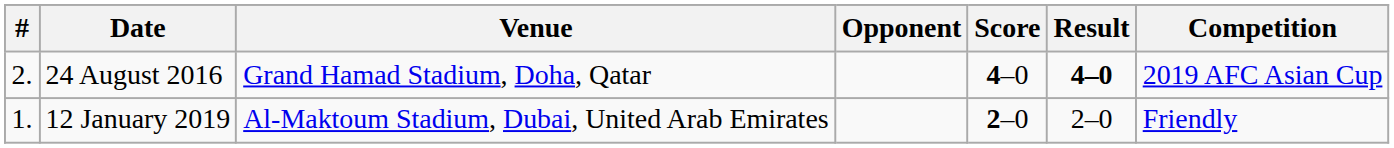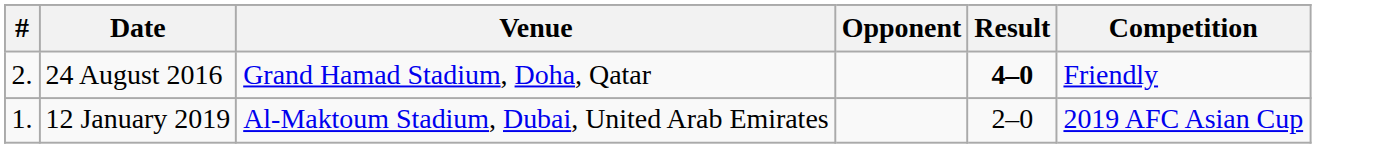- column: Score | 4–0 | 2–0
24 August 2016 | Competition: 2019 AFC Asian Cup -> Friendly
12 January 2019 | Competition: Friendly -> 2019 AFC Asian Cup
